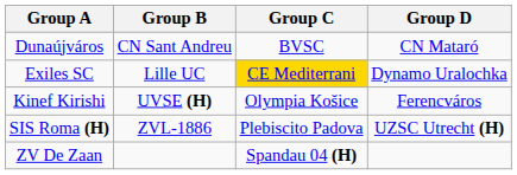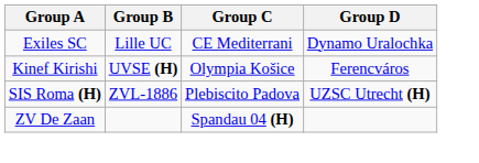- row: Dunaújváros | CN Sant Andreu | BVSC | CN Mataró
Exiles SC | Group C: gold background -> no background
